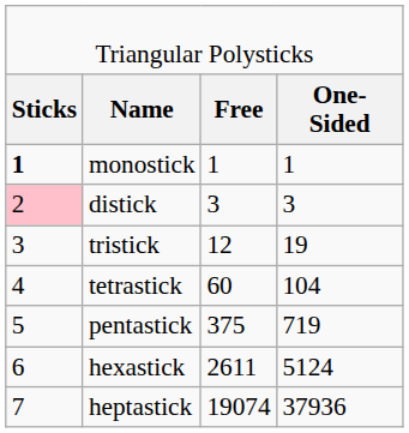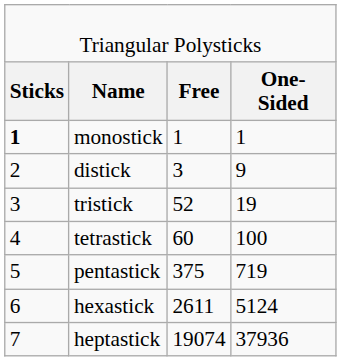distick | column 1: pink background -> no background
distick | column 4: 3 -> 9
tristick | column 3: 12 -> 52
tetrastick | column 4: 104 -> 100
